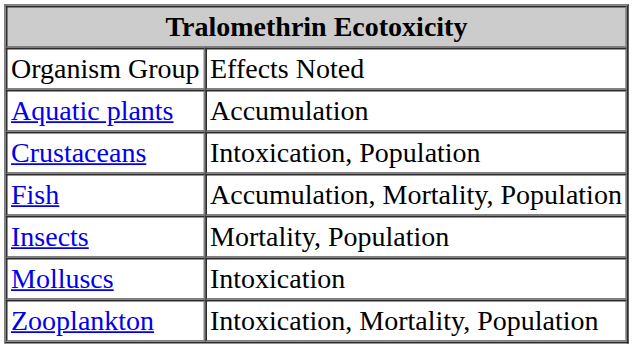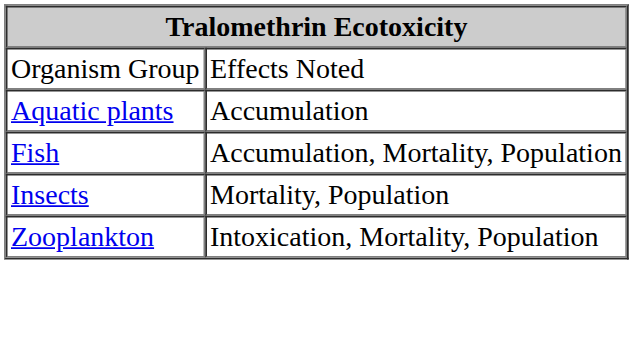- row: Crustaceans | Intoxication, Population
- row: Molluscs | Intoxication
